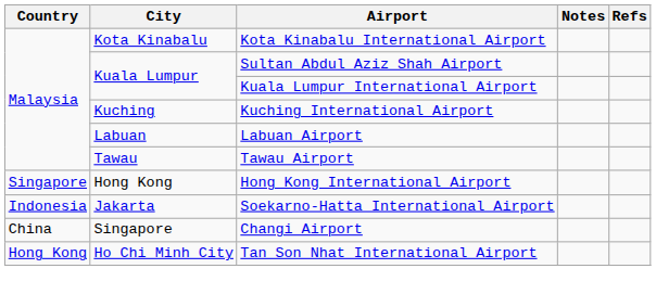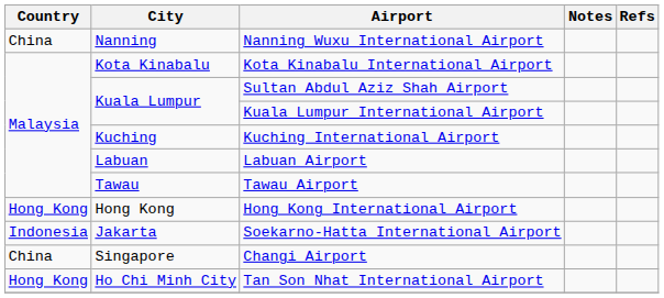+ row: China | Nanning | Nanning Wuxu International Airport
Hong Kong International Airport | Country: Singapore -> Hong Kong
